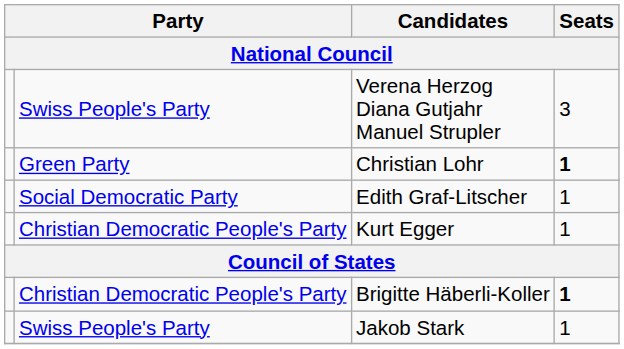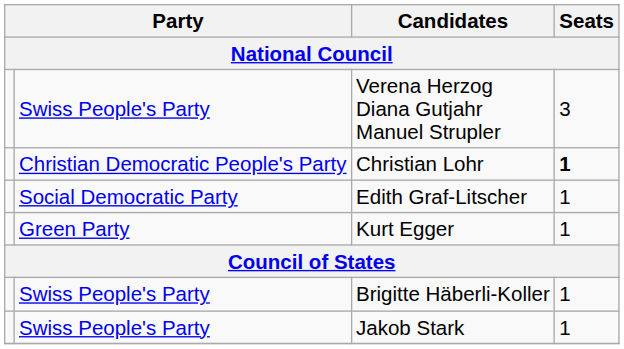Christian Lohr | column 2: Green Party -> Christian Democratic People's Party
Kurt Egger | column 2: Christian Democratic People's Party -> Green Party
Brigitte Häberli-Koller | column 2: Christian Democratic People's Party -> Swiss People's Party
Brigitte Häberli-Koller | Seats: bold -> normal
